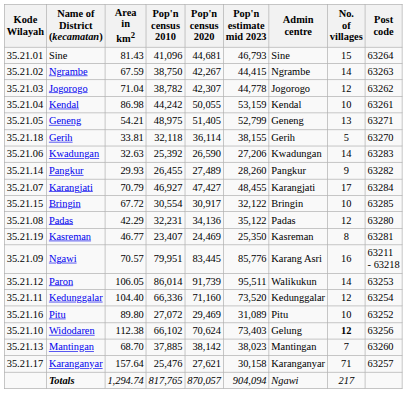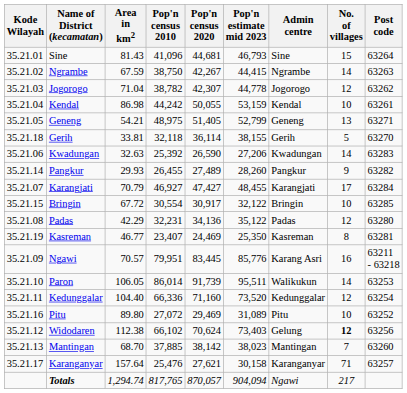Paron | Kode Wilayah: 35.21.12 -> 35.21.10
Widodaren | Kode Wilayah: 35.21.10 -> 35.21.12
